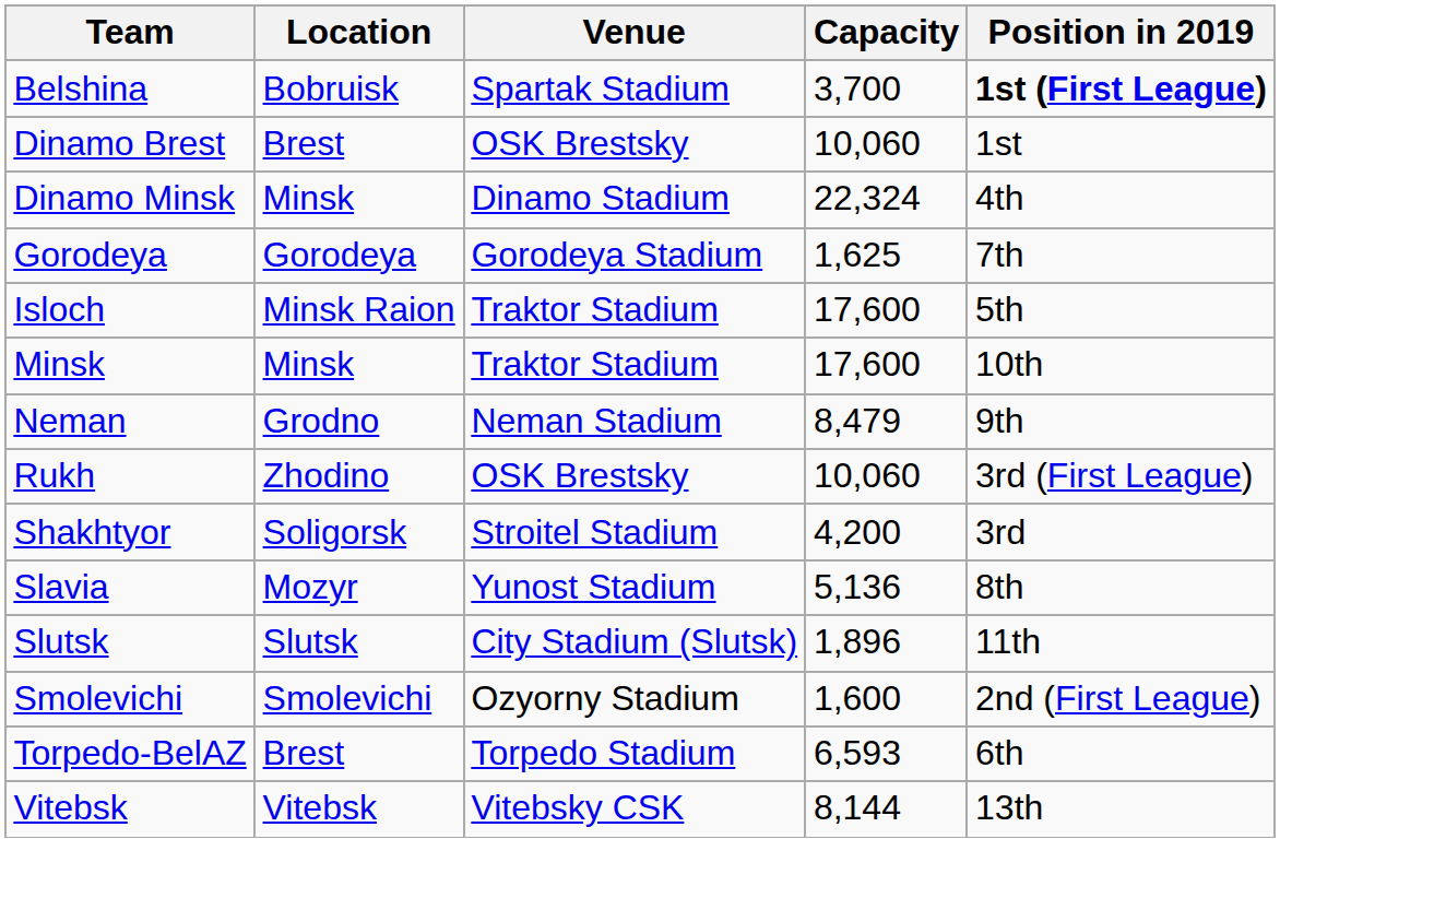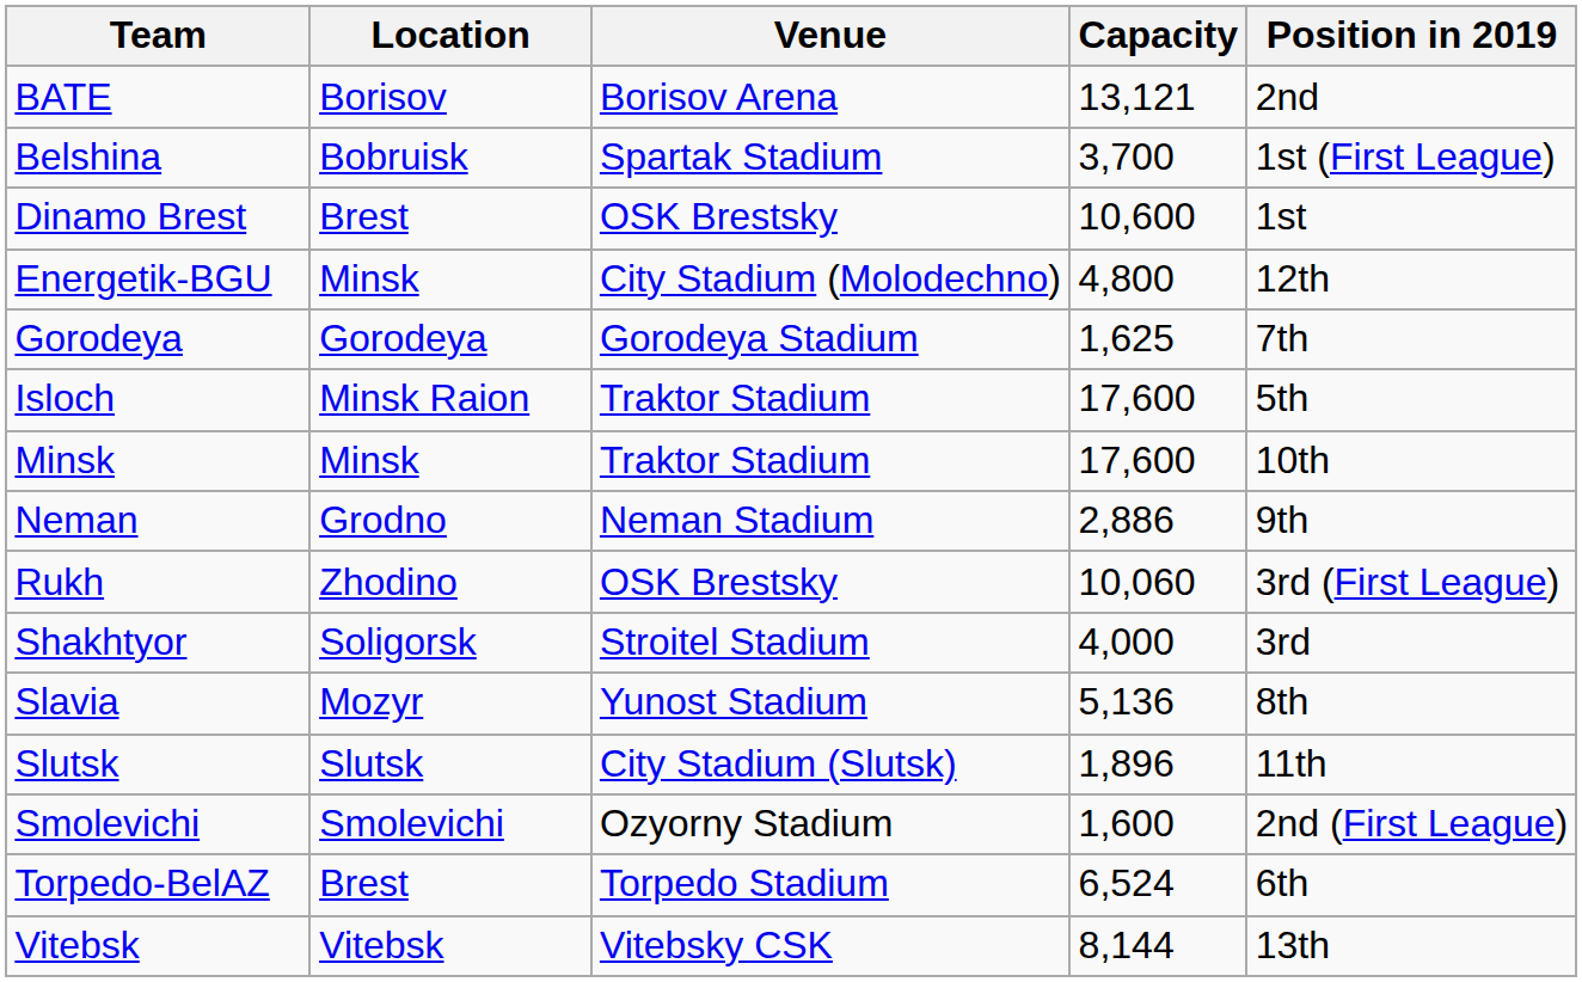+ row: BATE | Borisov | Borisov Arena | 13,121 | 2nd
Belshina | Position in 2019: bold -> normal
Dinamo Brest | Capacity: 10,060 -> 10,600
- row: Dinamo Minsk | Minsk | Dinamo Stadium | 22,324 | 4th
+ row: Energetik-BGU | Minsk | City Stadium (Molodechno) | 4,800 | 12th
Neman | Capacity: 8,479 -> 2,886
Shakhtyor | Capacity: 4,200 -> 4,000
Torpedo-BelAZ | Capacity: 6,593 -> 6,524
